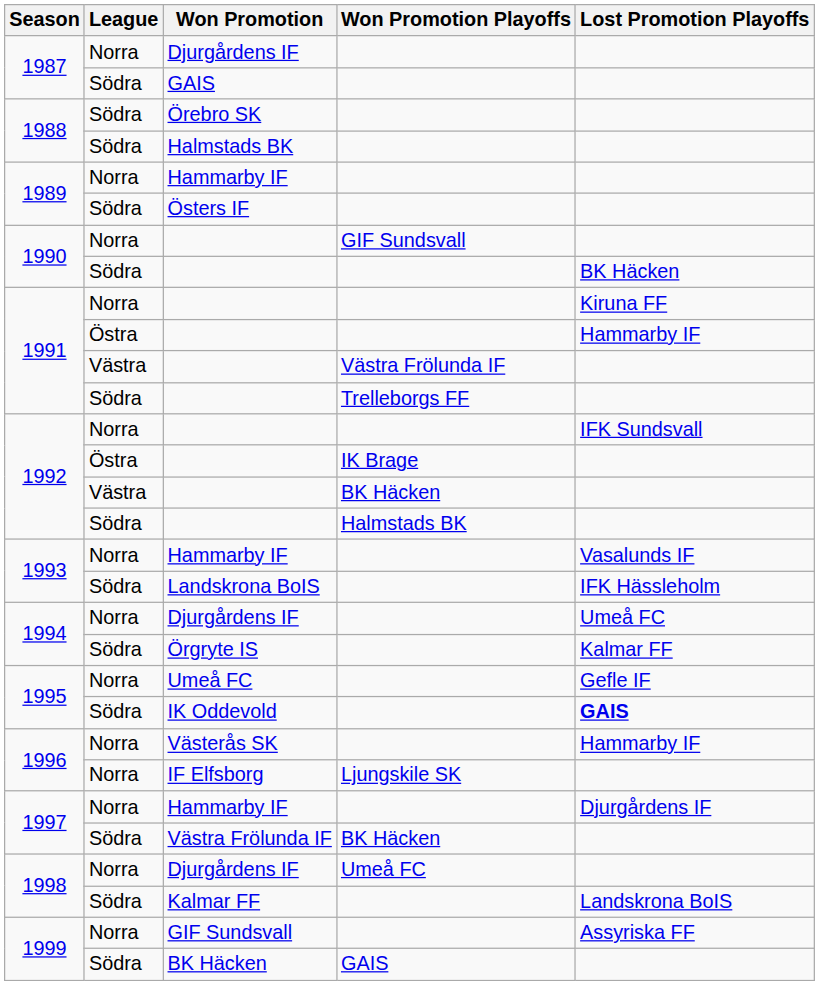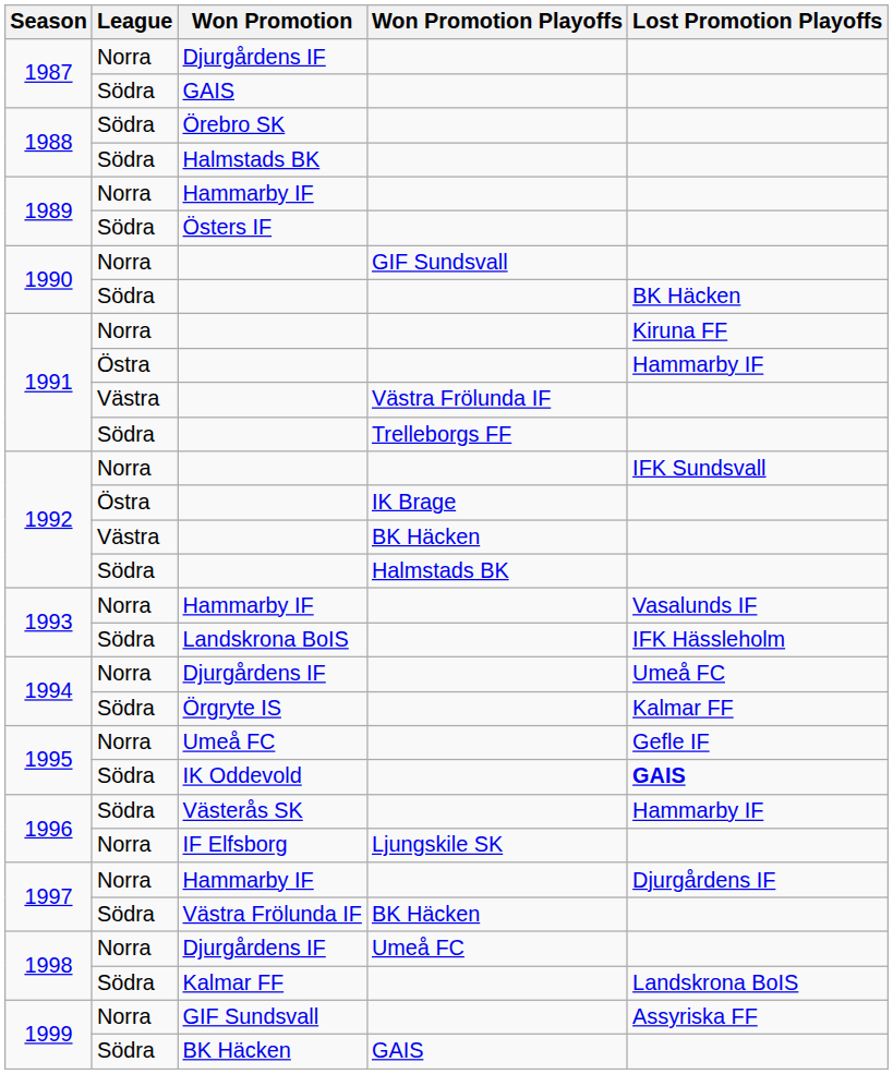Västerås SK | League: Norra -> Södra
